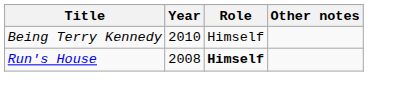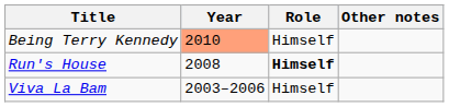Being Terry Kennedy | Year: no background -> lightsalmon background
+ row: Viva La Bam | 2003–2006 | Himself
